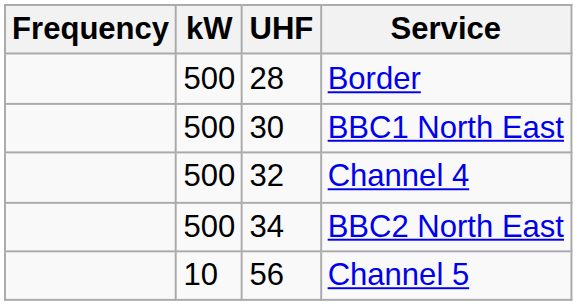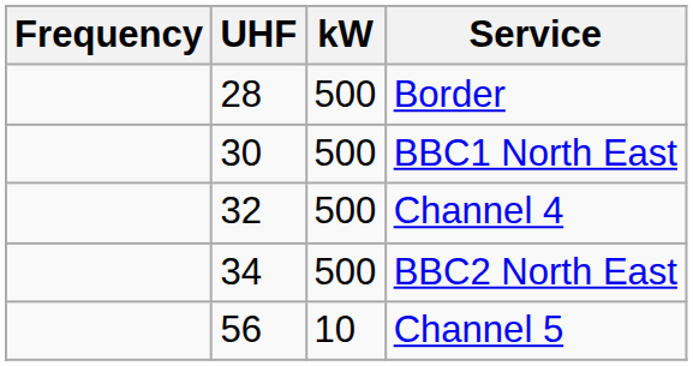columns swapped: UHF <-> kW
